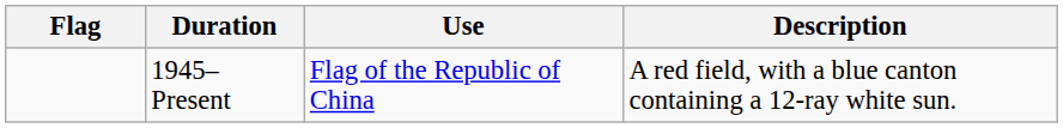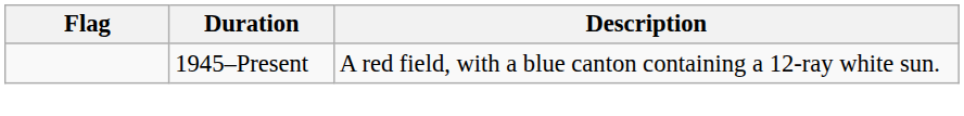- column: Use | Flag of the Republic of China
